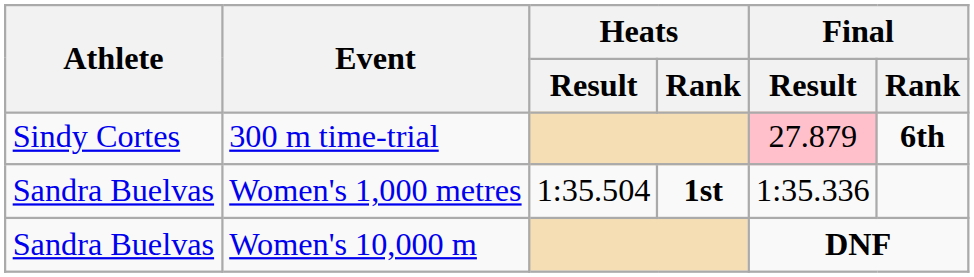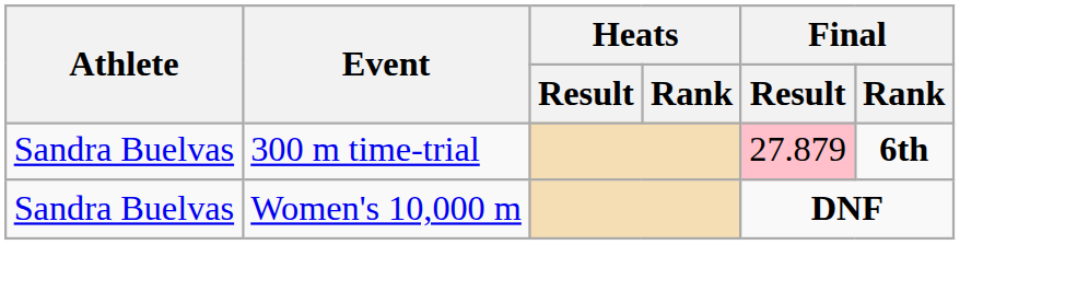300 m time-trial | Athlete: Sindy Cortes -> Sandra Buelvas
- row: Sandra Buelvas | Women's 1,000 metres | 1:35.504 | 1st | 1:35.336
